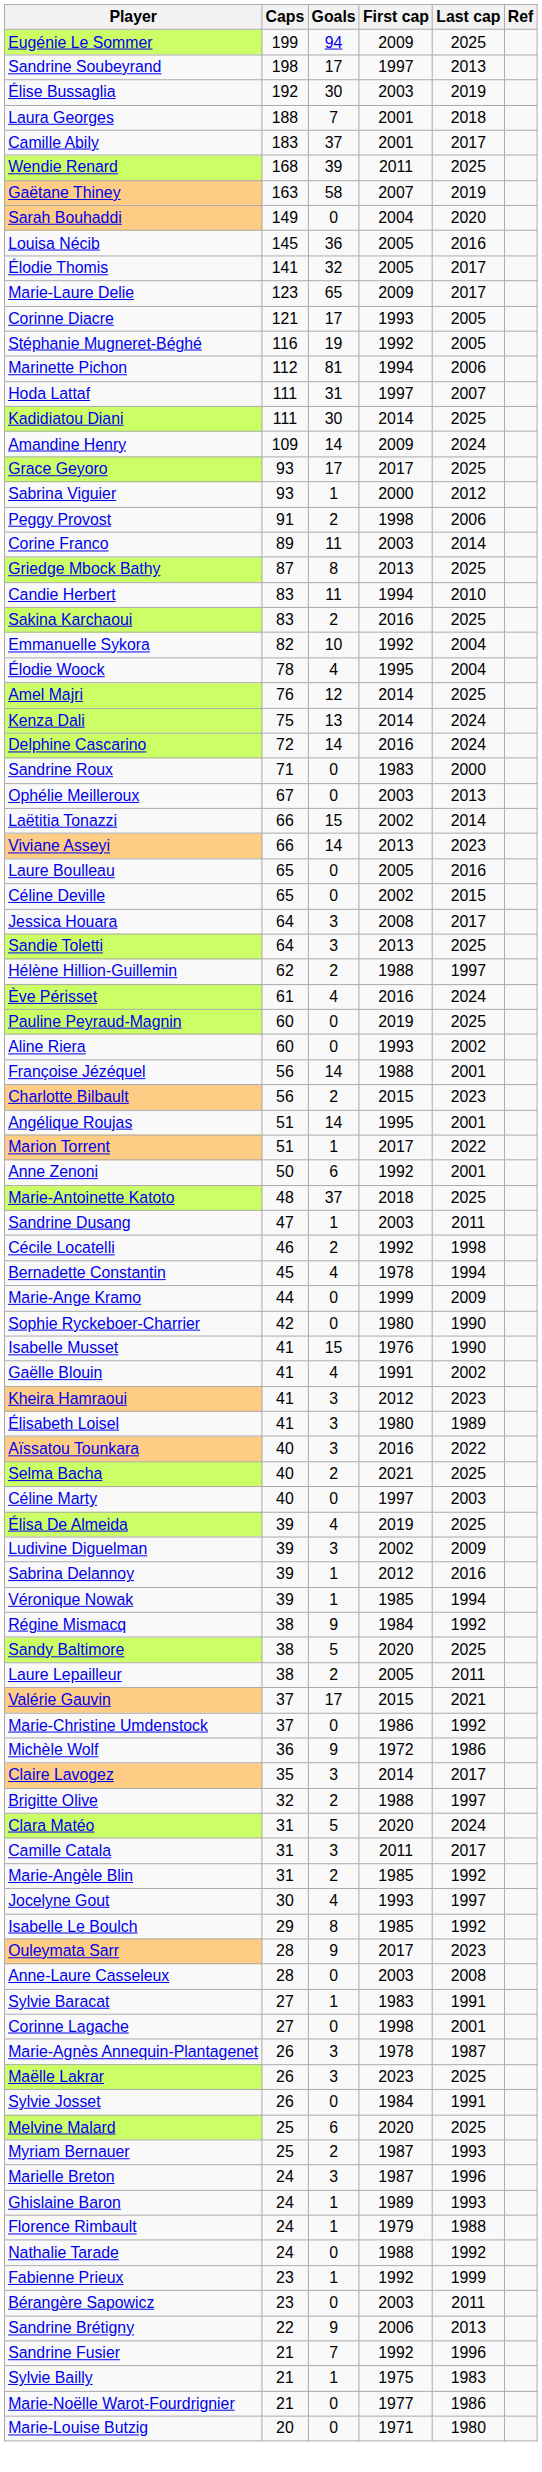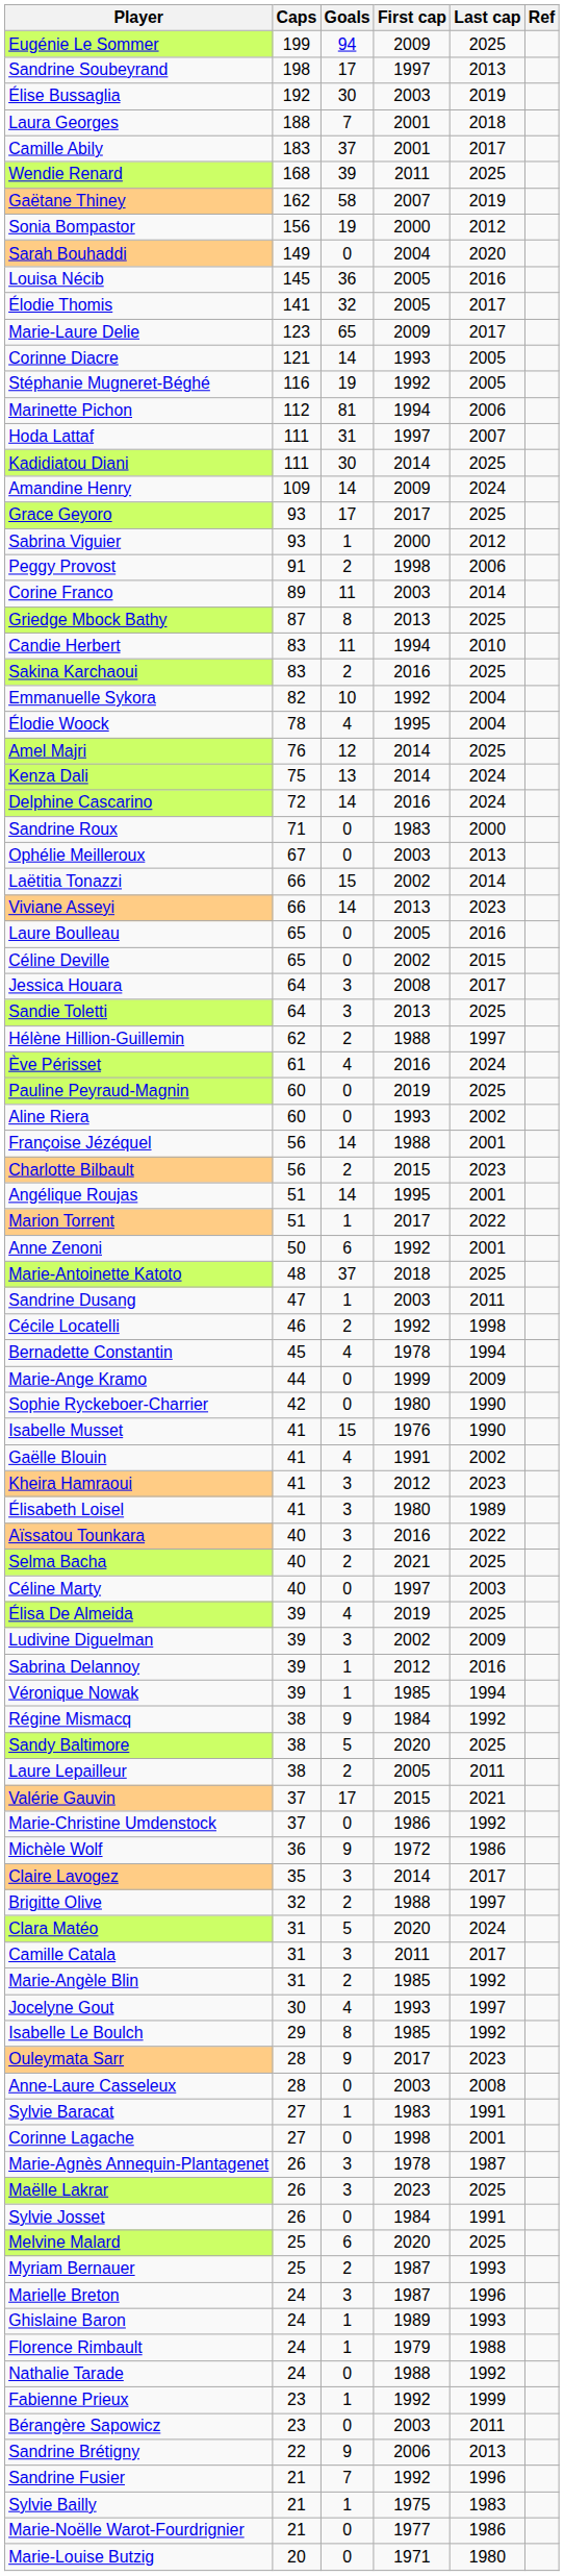Gaëtane Thiney | Caps: 163 -> 162
+ row: Sonia Bompastor | 156 | 19 | 2000 | 2012
Corinne Diacre | Goals: 17 -> 14
